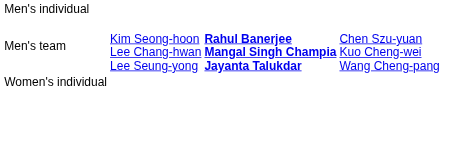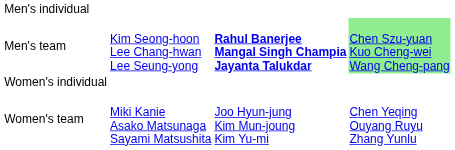Men's team | column 4: no background -> lightgreen background
+ row: Women's team | Miki Kanie Asako Matsunaga Sayami Matsushita | Joo Hyun-jung Kim Mun-joung Kim Yu-mi | Chen Yeqing Ouyang Ruyu Zhang Yunlu
